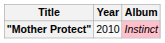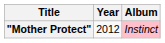"Mother Protect" | Year: 2010 -> 2012
